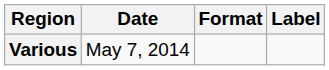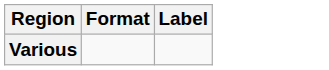- column: Date | May 7, 2014
